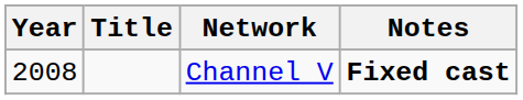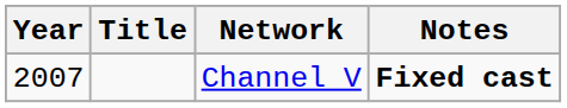Channel V | Year: 2008 -> 2007
